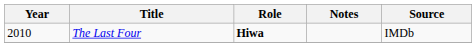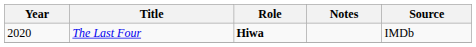The Last Four | Year: 2010 -> 2020
